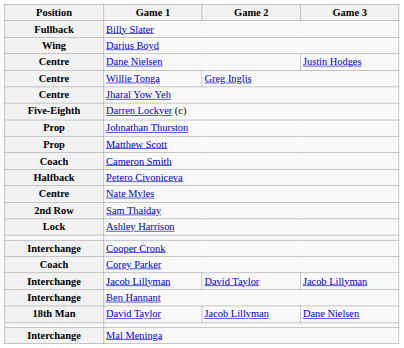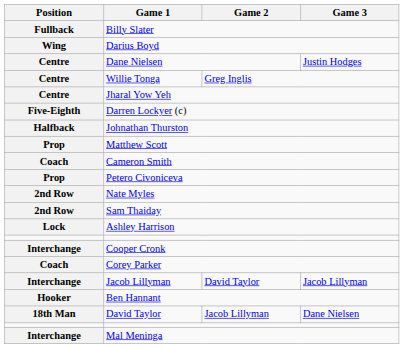Johnathan Thurston | Position: Prop -> Halfback
Petero Civoniceva | Position: Halfback -> Prop
Nate Myles | Position: Centre -> 2nd Row
Ben Hannant | Position: Interchange -> Hooker
